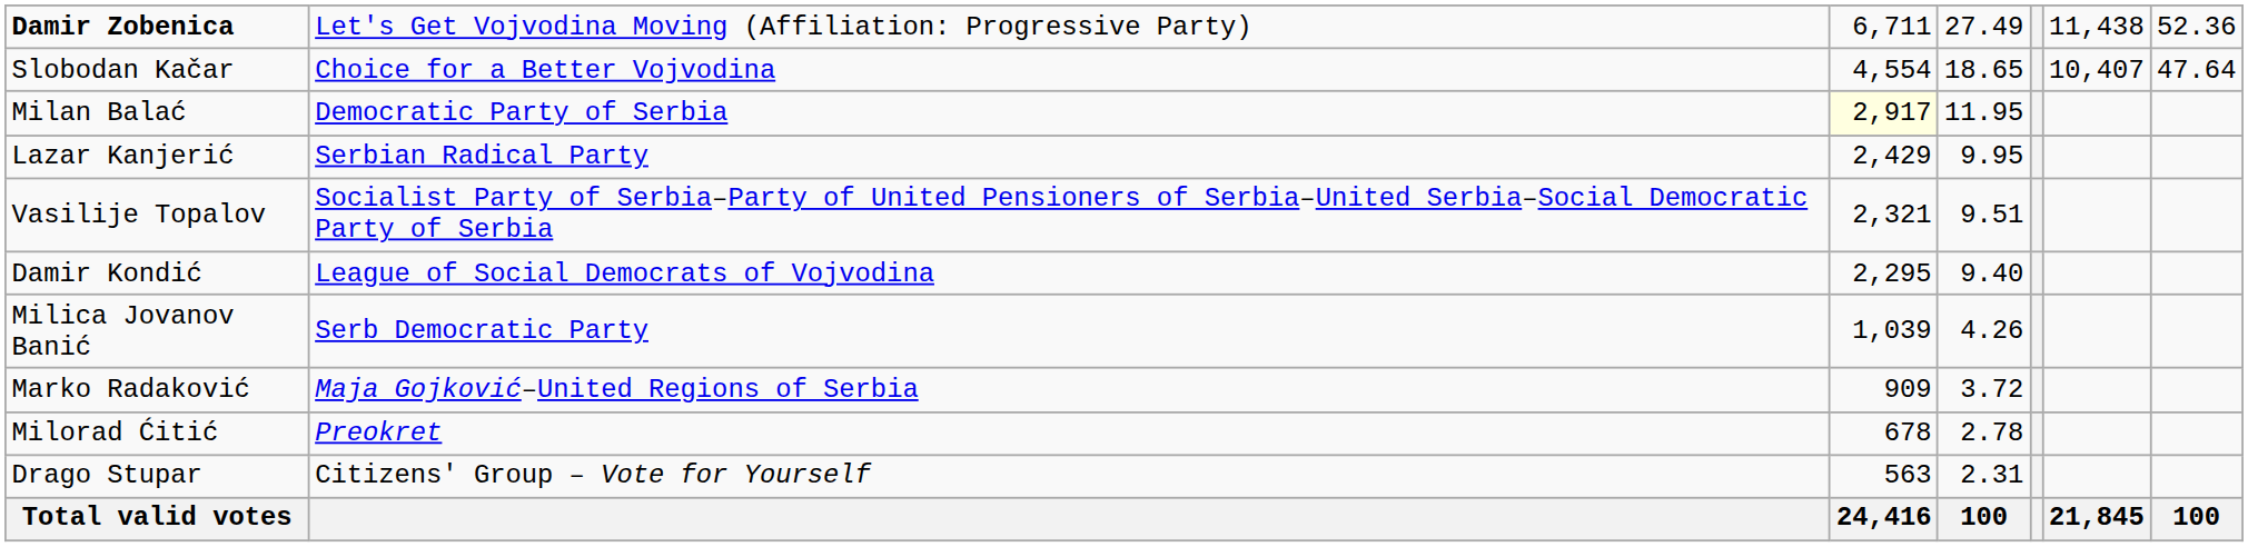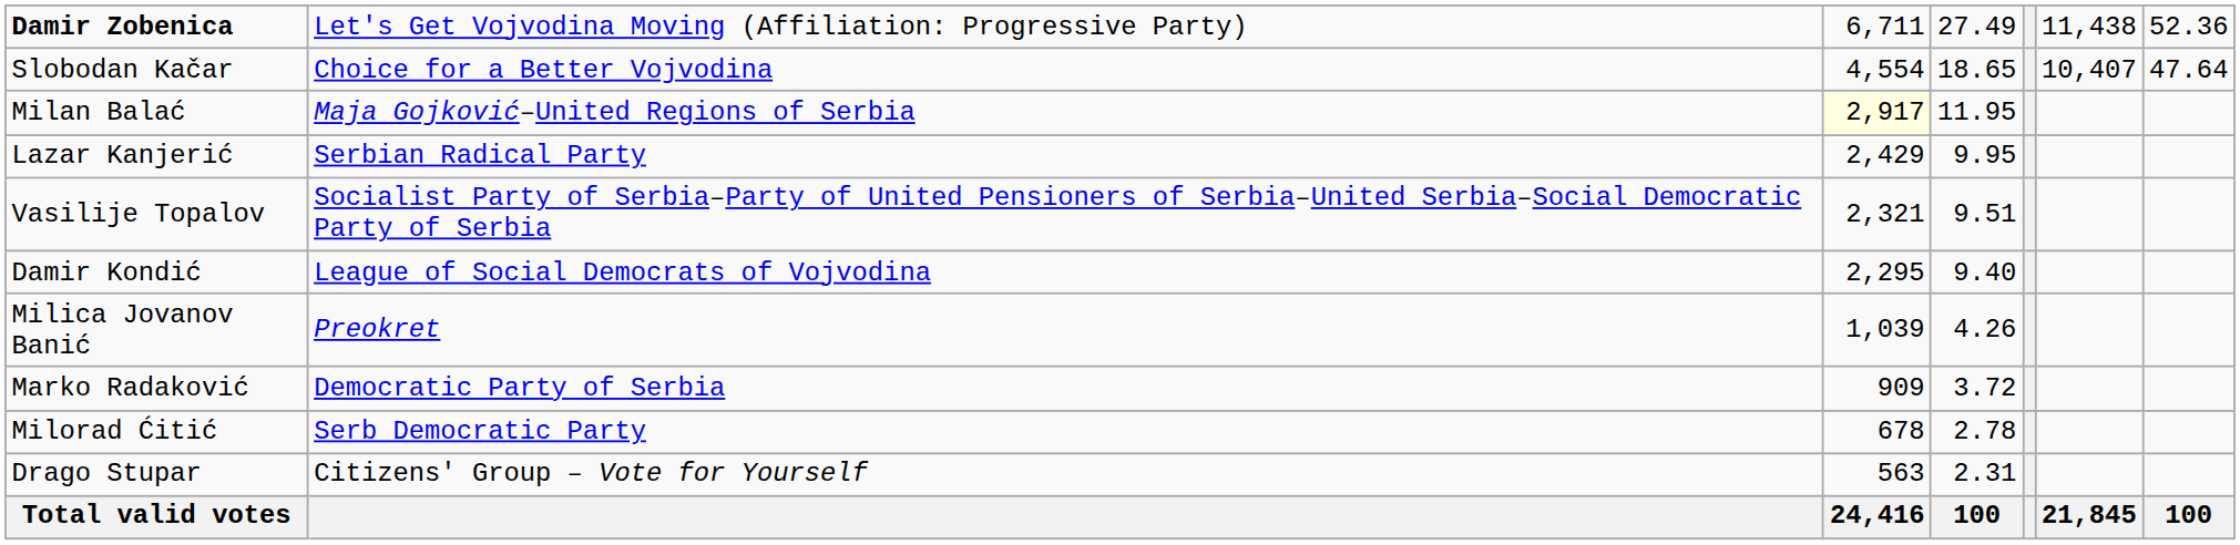Milan Balać | column 2: Democratic Party of Serbia -> Maja Gojković–United Regions of Serbia
Milica Jovanov Banić | column 2: Serb Democratic Party -> Preokret
Marko Radaković | column 2: Maja Gojković–United Regions of Serbia -> Democratic Party of Serbia
Milorad Ćitić | column 2: Preokret -> Serb Democratic Party
